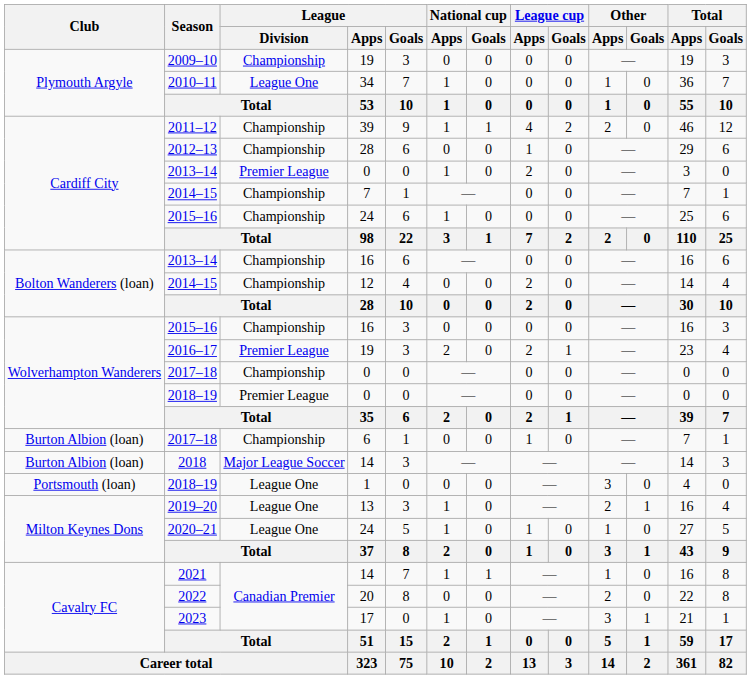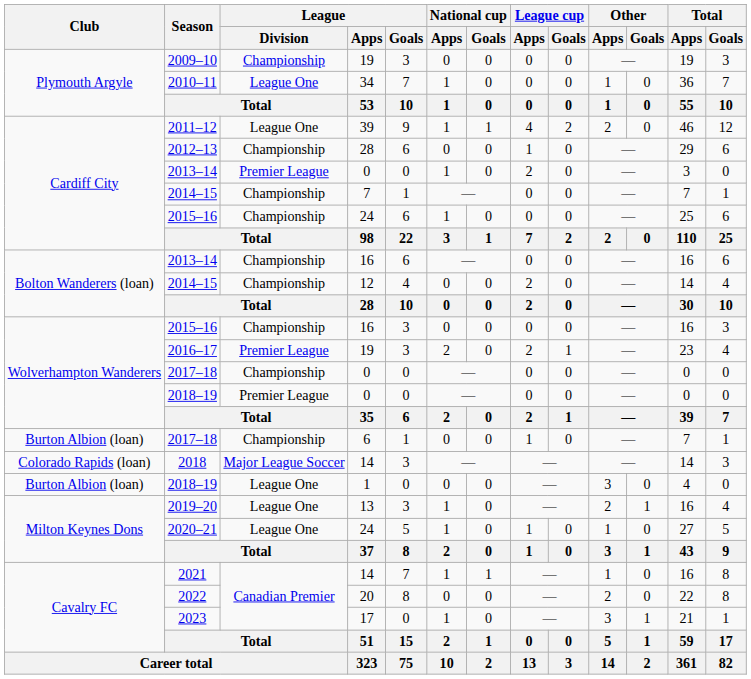2011–12 | League / Division: Championship -> League One
2018 | Club: Burton Albion (loan) -> Colorado Rapids (loan)
2018–19 / 1 | Club: Portsmouth (loan) -> Burton Albion (loan)
